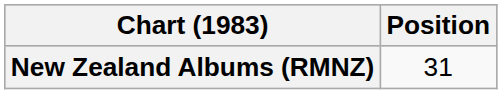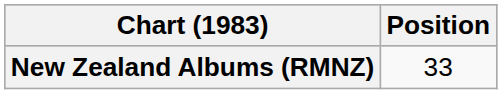New Zealand Albums (RMNZ) | Position: 31 -> 33
